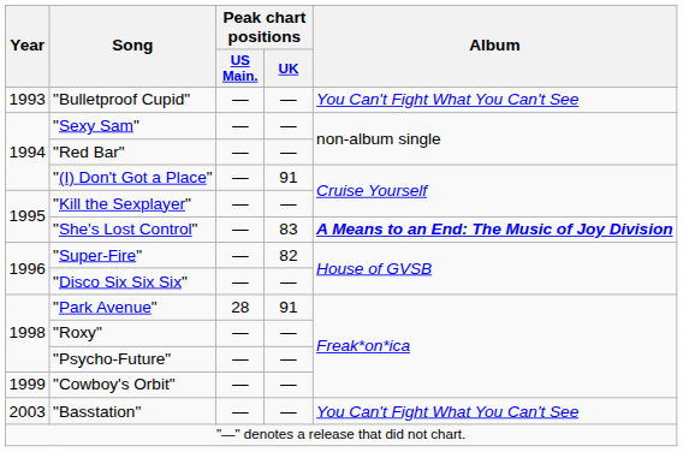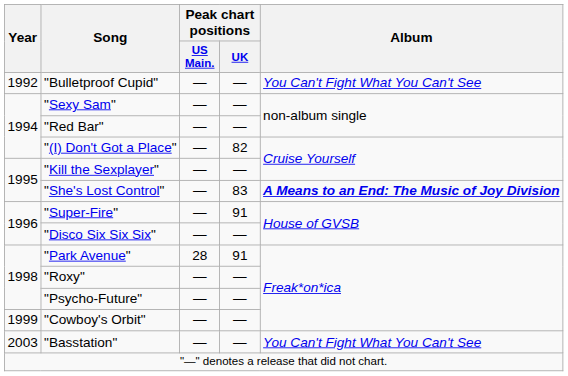"Bulletproof Cupid" | Year: 1993 -> 1992
"(I) Don't Got a Place" | Peak chart positions / UK: 91 -> 82
"Super-Fire" | Peak chart positions / UK: 82 -> 91
